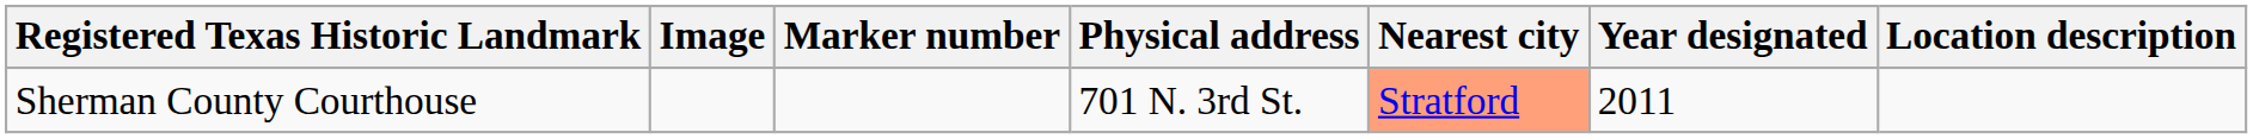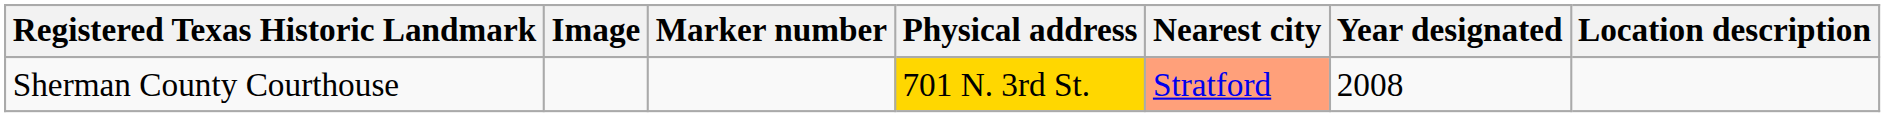Sherman County Courthouse | Physical address: no background -> gold background
Sherman County Courthouse | Year designated: 2011 -> 2008
